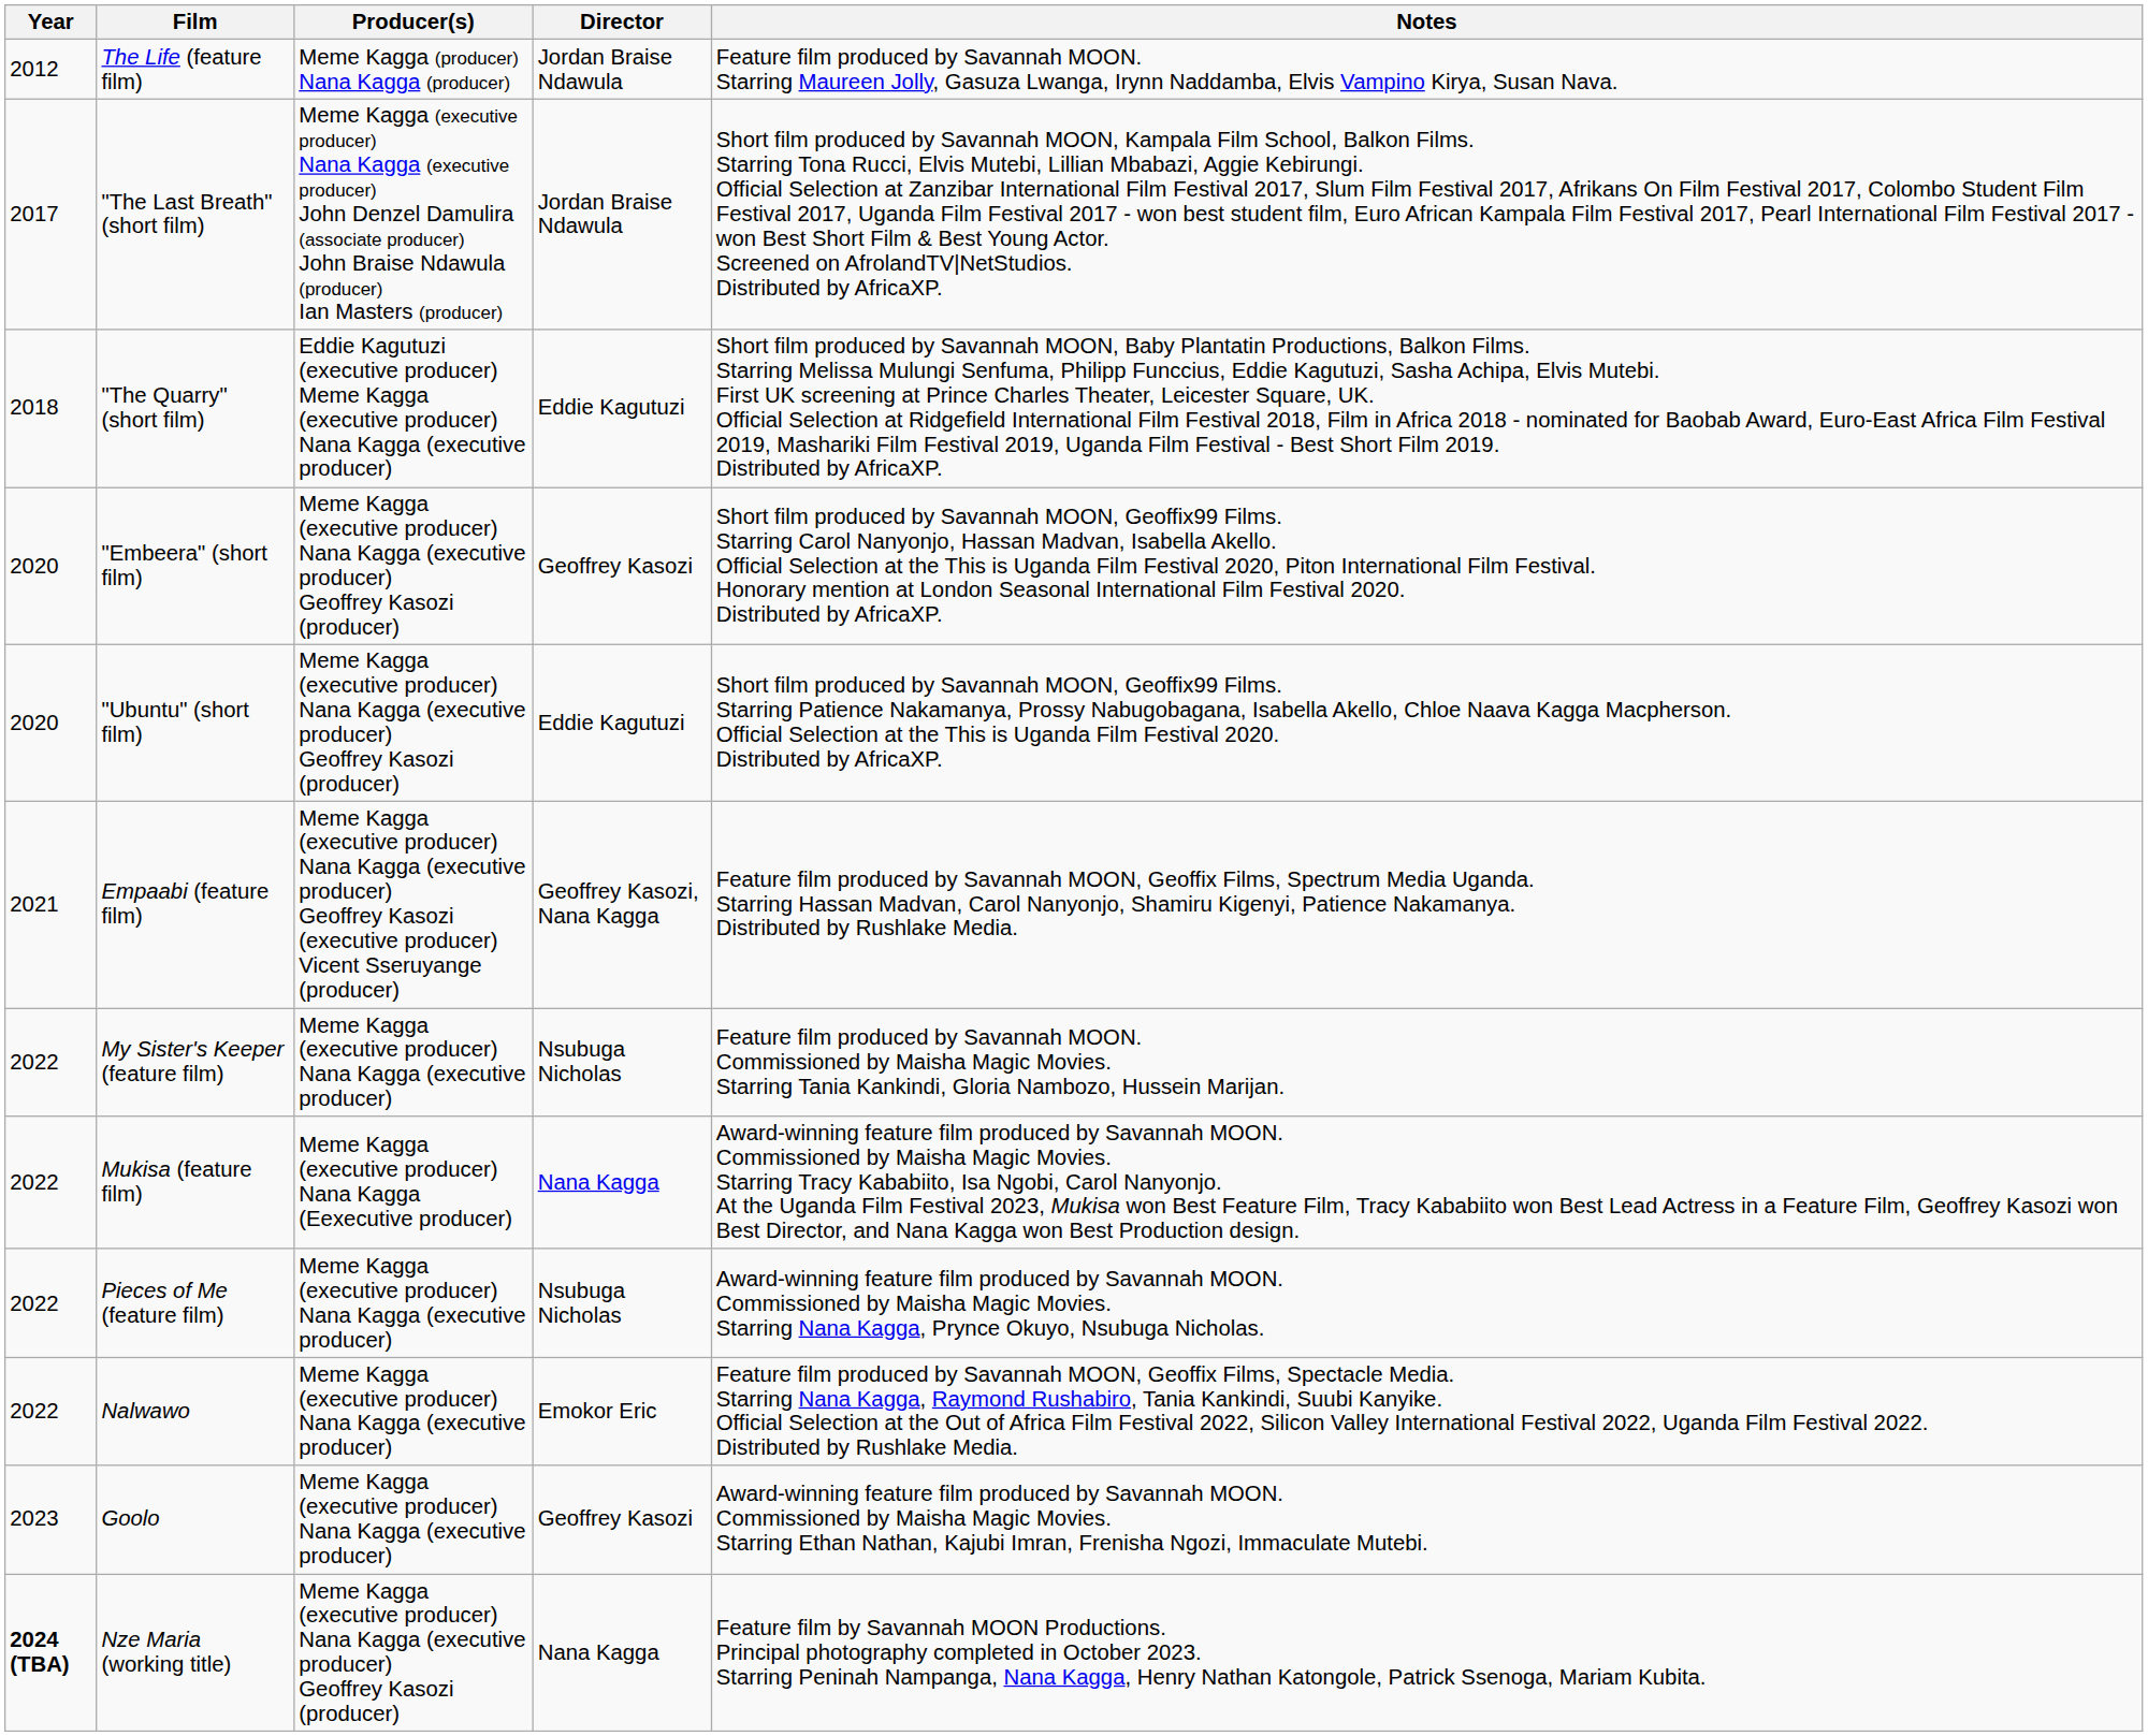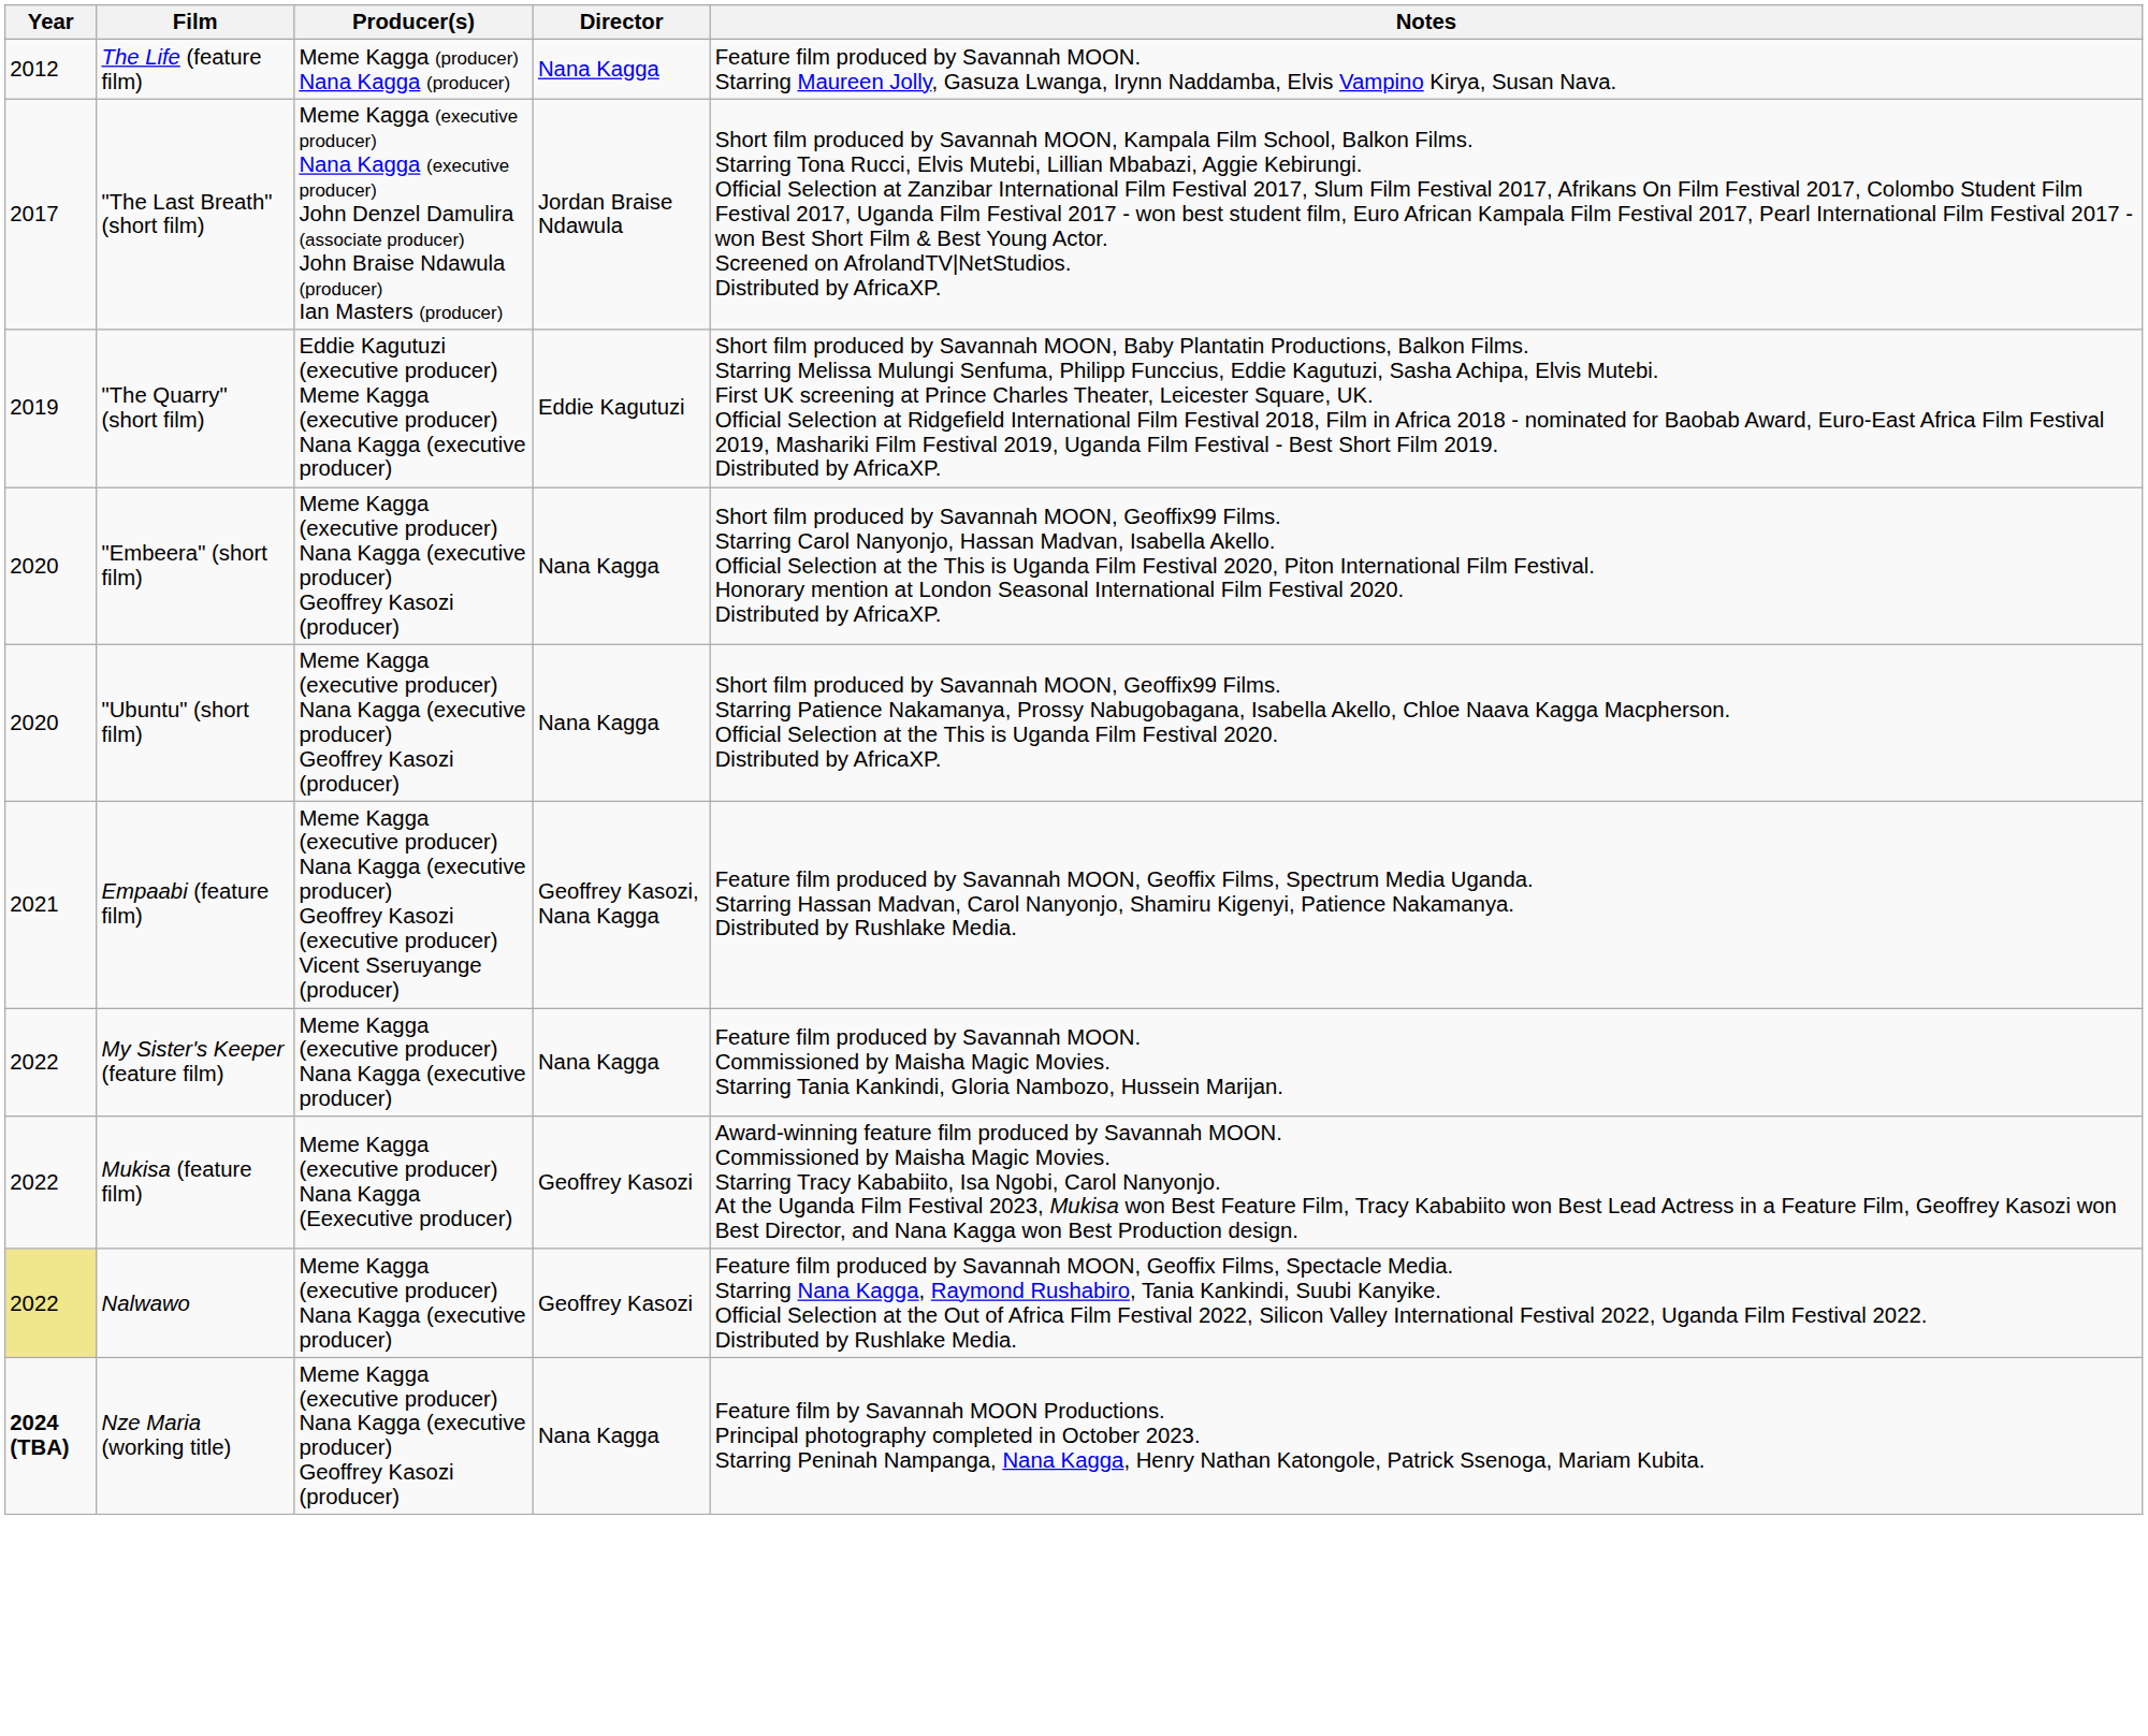The Life (feature film) | Director: Jordan Braise Ndawula -> Nana Kagga
"The Quarry" (short film) | Year: 2018 -> 2019
"Embeera" (short film) | Director: Geoffrey Kasozi -> Nana Kagga
"Ubuntu" (short film) | Director: Eddie Kagutuzi -> Nana Kagga
My Sister's Keeper (feature film) | Director: Nsubuga Nicholas -> Nana Kagga
Mukisa (feature film) | Director: Nana Kagga -> Geoffrey Kasozi
- row: 2022 | Pieces of Me (feature film) | Meme Kagga (executive producer) Nana Kagga (executive producer) | Nsubuga Nicholas | Award-winning feature film produced by Savannah MOON. Commissioned by Maisha Magic Movies. Starring Nana Kagga, Prynce Okuyo, Nsubuga Nicholas.
Nalwawo | Year: no background -> khaki background
Nalwawo | Director: Emokor Eric -> Geoffrey Kasozi
- row: 2023 | Goolo | Meme Kagga (executive producer) Nana Kagga (executive producer) | Geoffrey Kasozi | Award-winning feature film produced by Savannah MOON. Commissioned by Maisha Magic Movies. Starring Ethan Nathan, Kajubi Imran, Frenisha Ngozi, Immaculate Mutebi.
